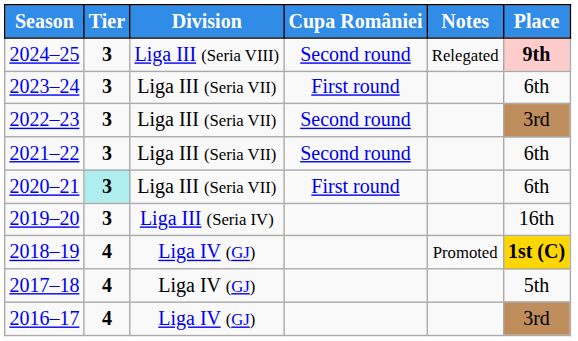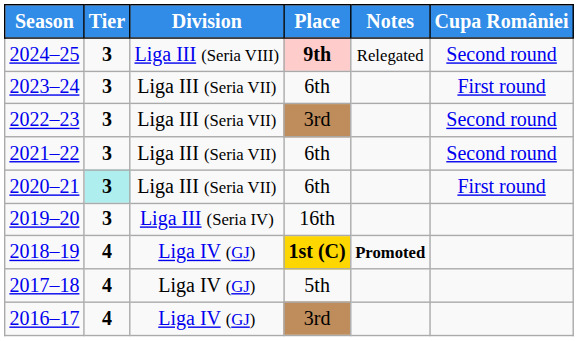columns swapped: Place <-> Cupa României
2018–19 | Notes: normal -> bold
